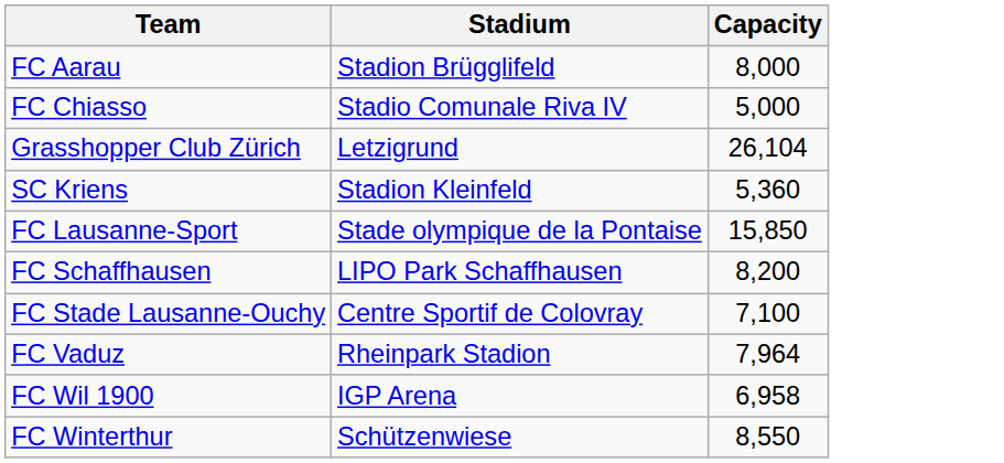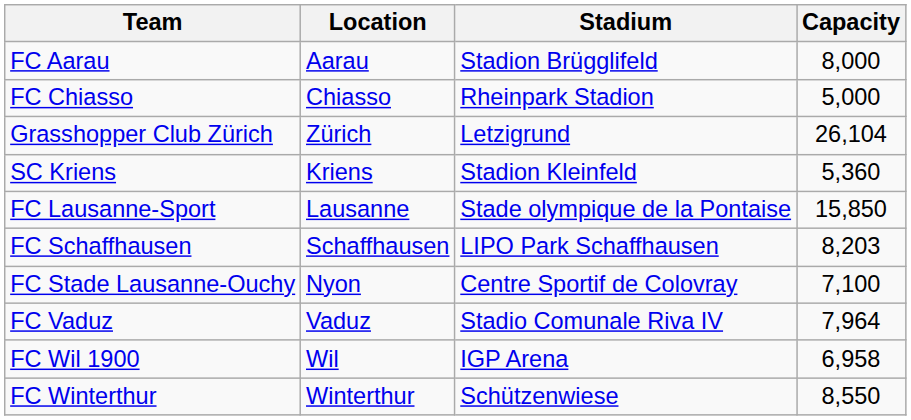+ column: Location | Aarau | Chiasso | Zürich | Kriens | Lausanne | Schaffhausen | Nyon | Vaduz | Wil | Winterthur
FC Chiasso | Stadium: Stadio Comunale Riva IV -> Rheinpark Stadion
FC Schaffhausen | Capacity: 8,200 -> 8,203
FC Vaduz | Stadium: Rheinpark Stadion -> Stadio Comunale Riva IV
